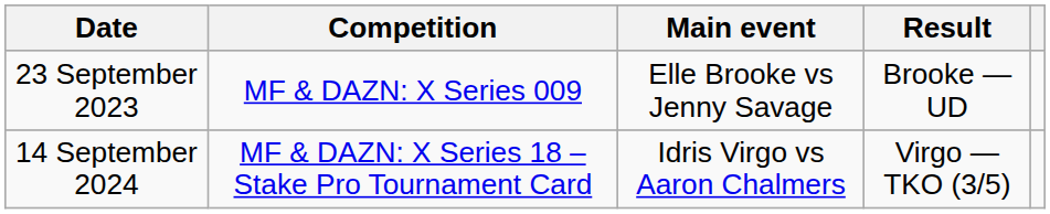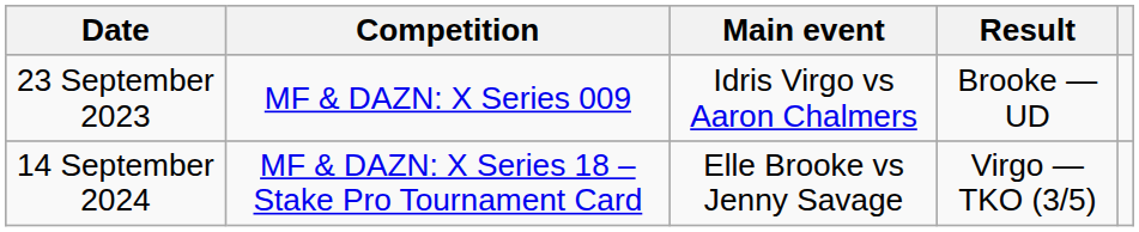23 September 2023 | Main event: Elle Brooke vs Jenny Savage -> Idris Virgo vs Aaron Chalmers
14 September 2024 | Main event: Idris Virgo vs Aaron Chalmers -> Elle Brooke vs Jenny Savage
